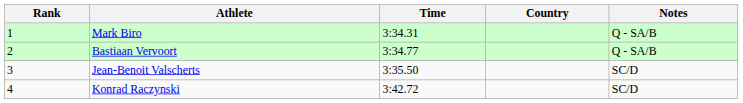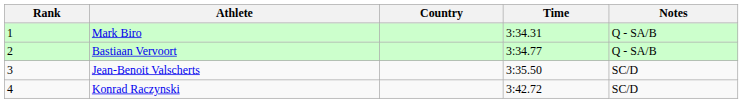columns swapped: Country <-> Time
